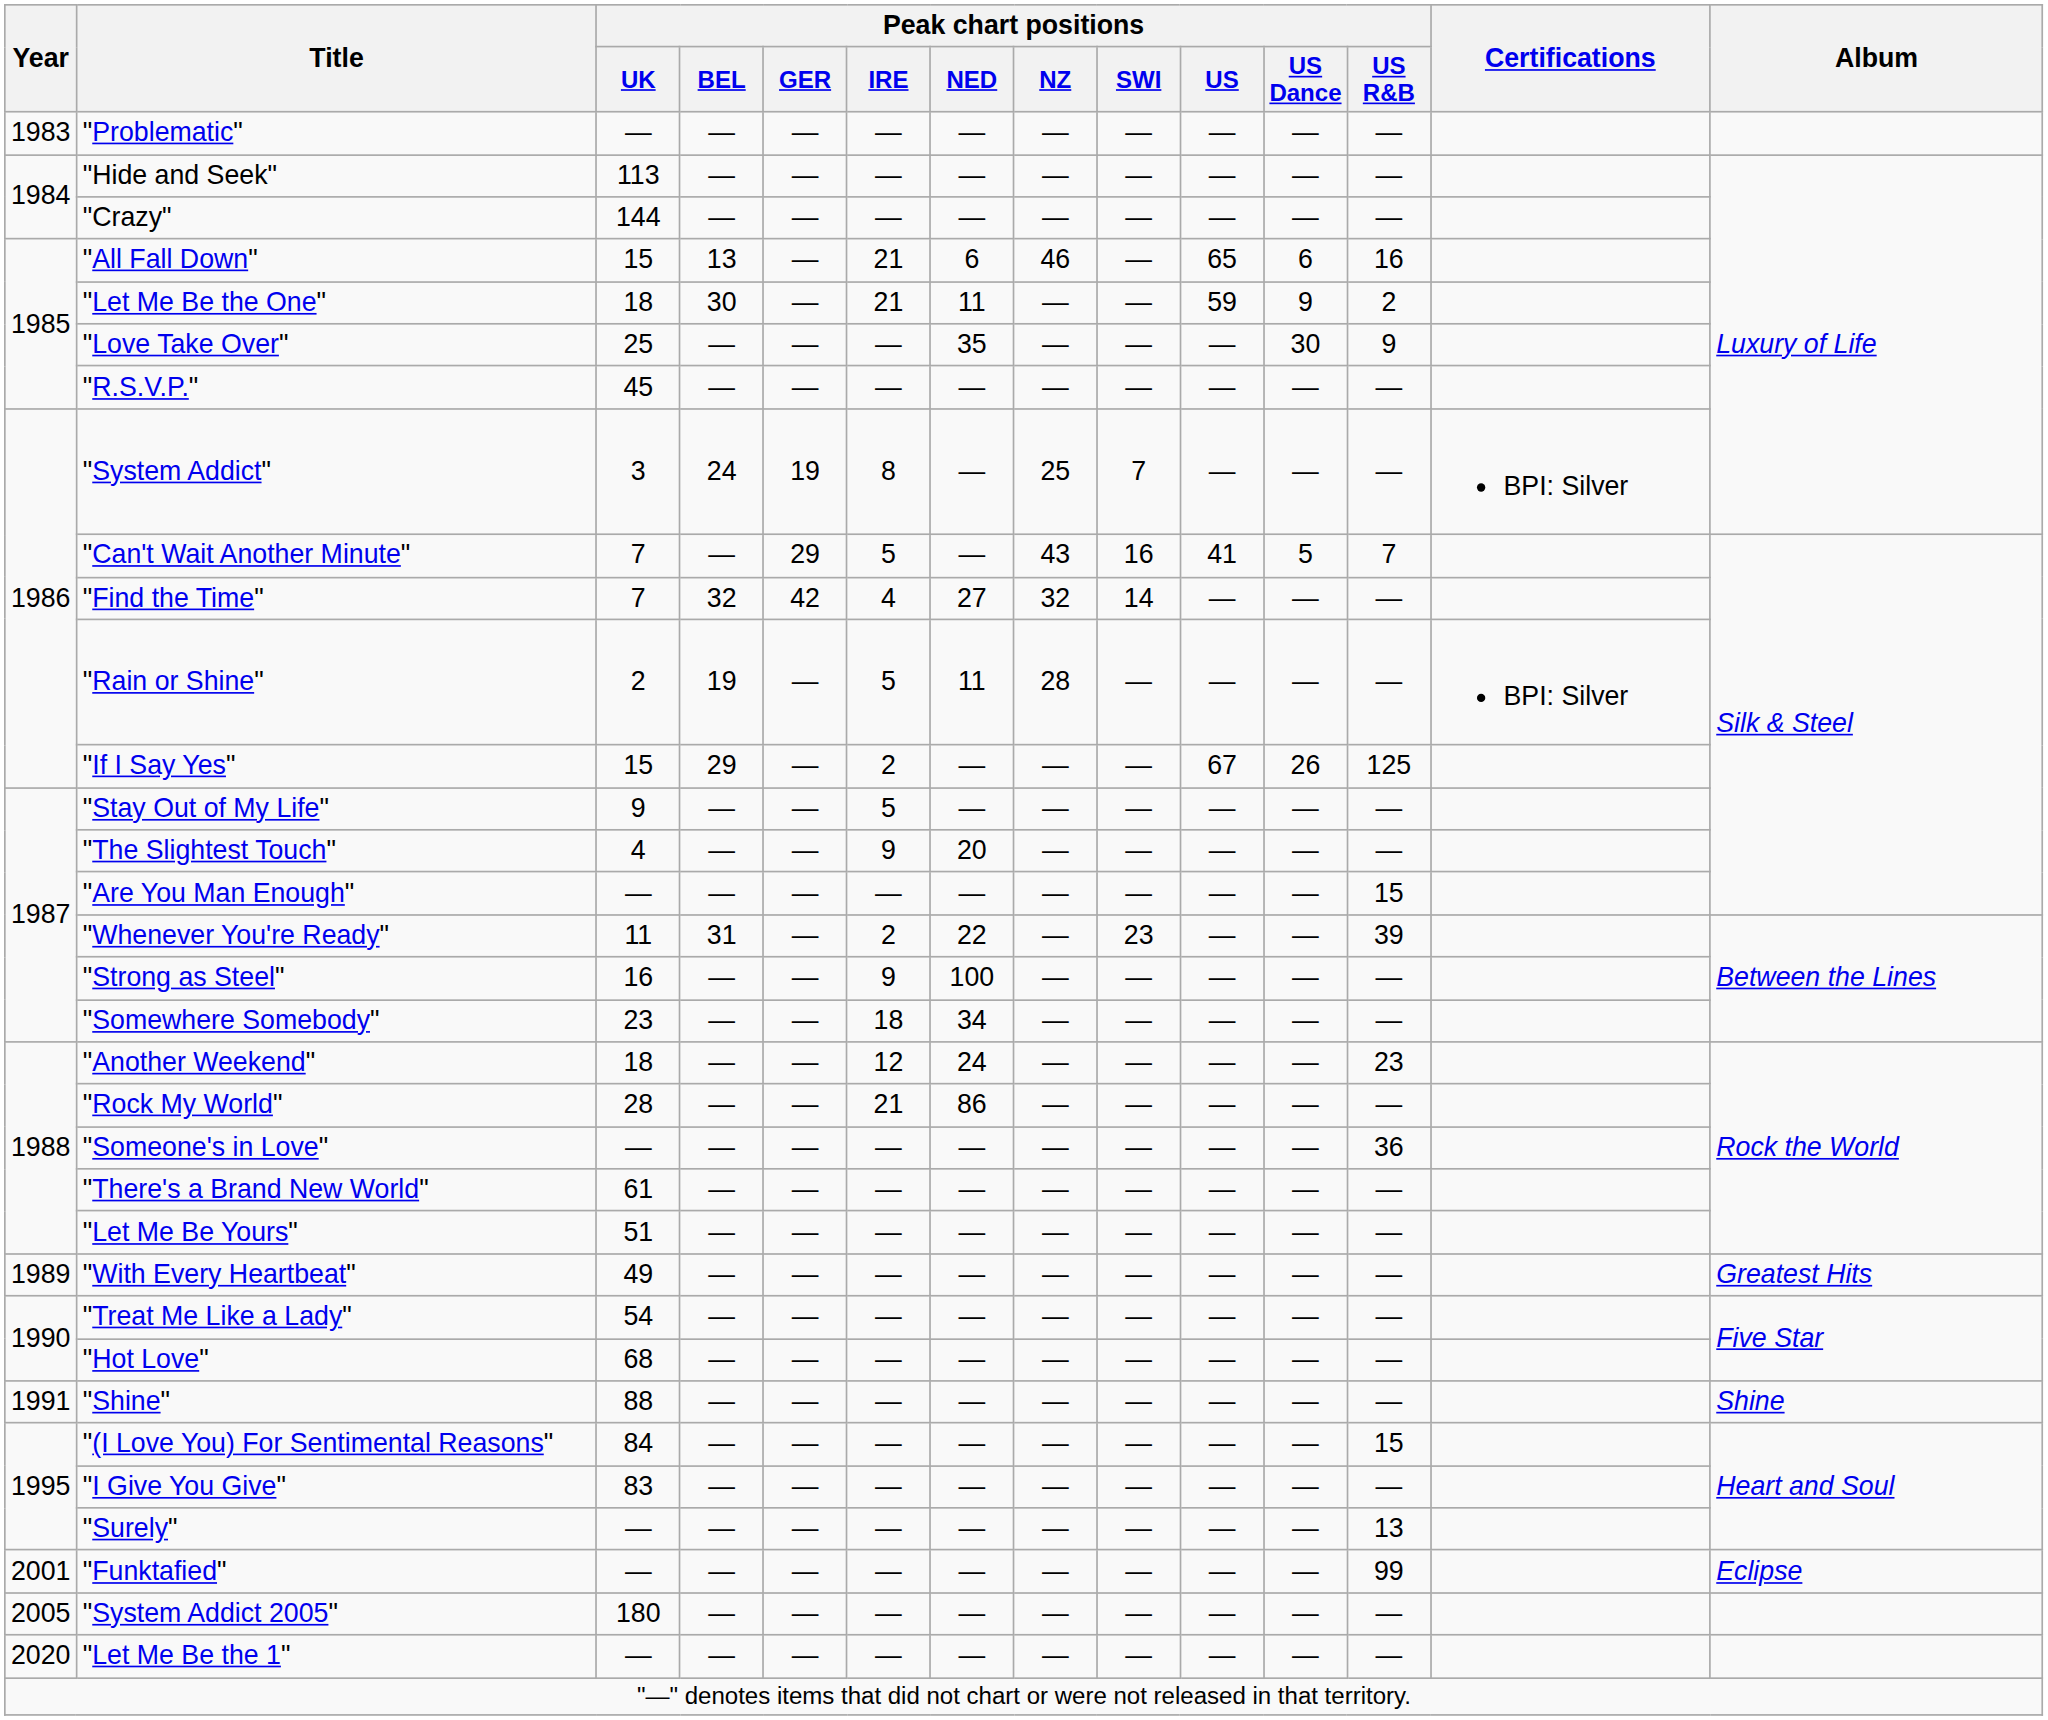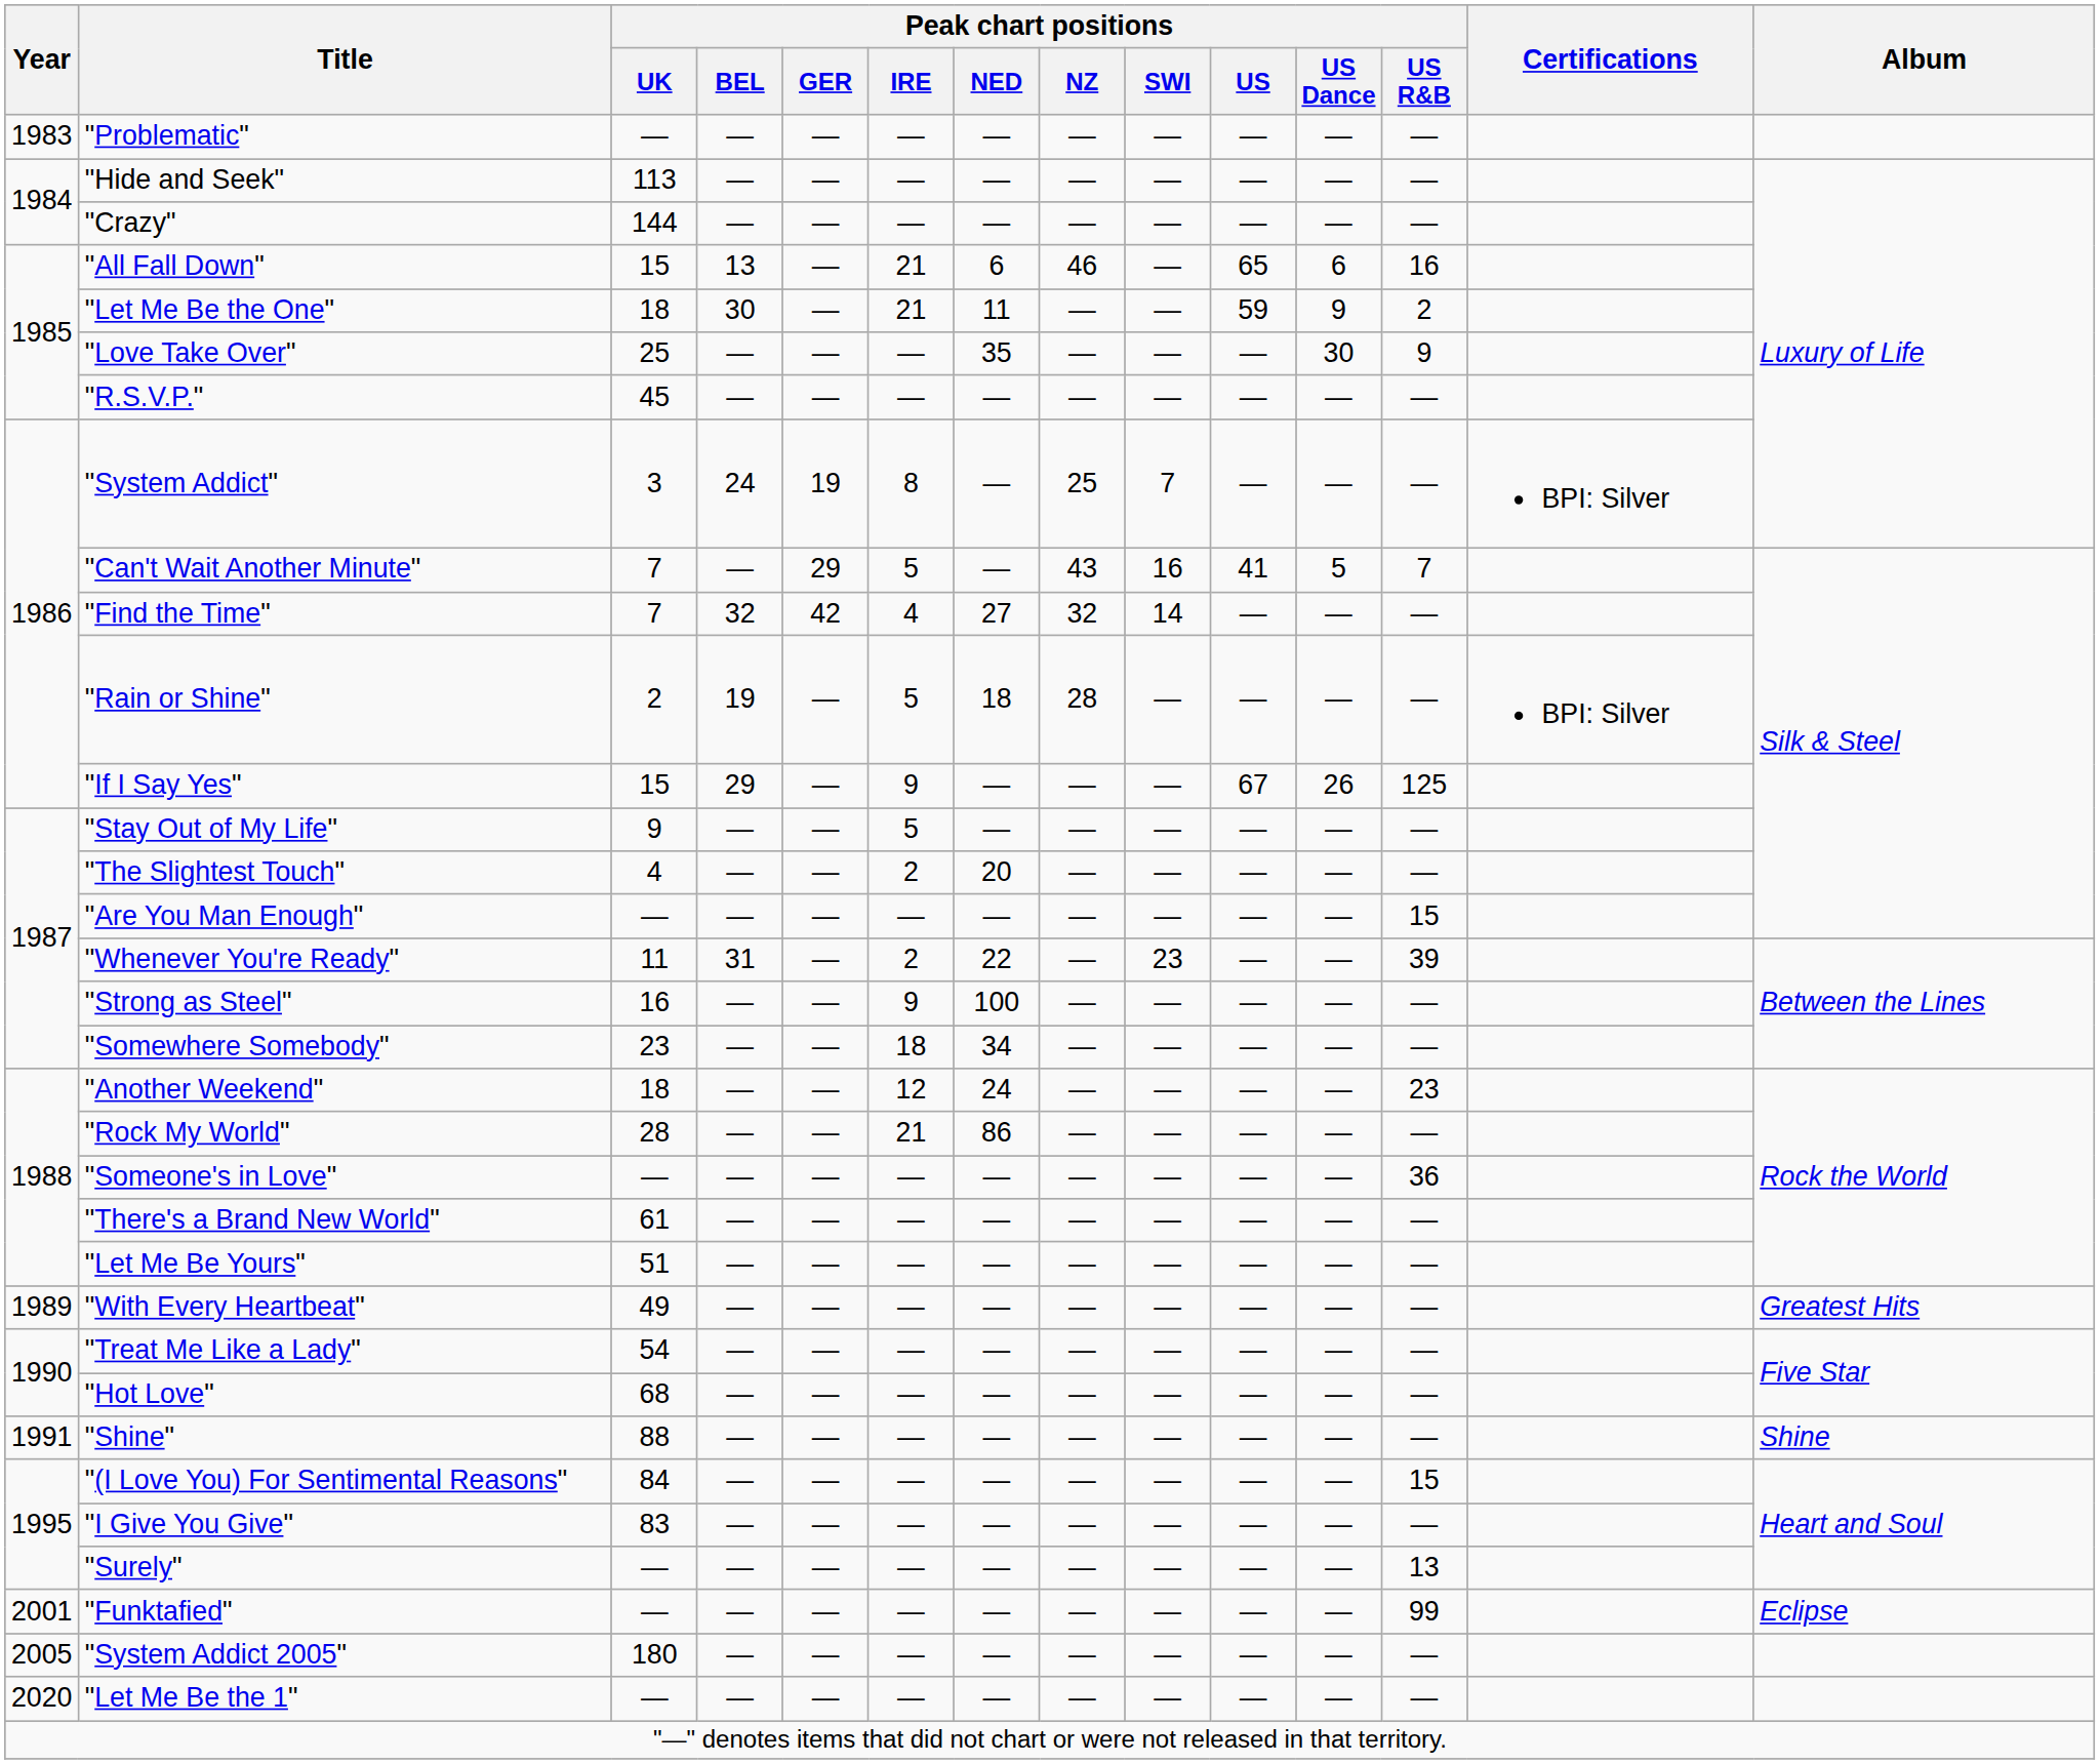"Rain or Shine" | Peak chart positions / NED: 11 -> 18
"If I Say Yes" | Peak chart positions / IRE: 2 -> 9
"The Slightest Touch" | Peak chart positions / IRE: 9 -> 2
